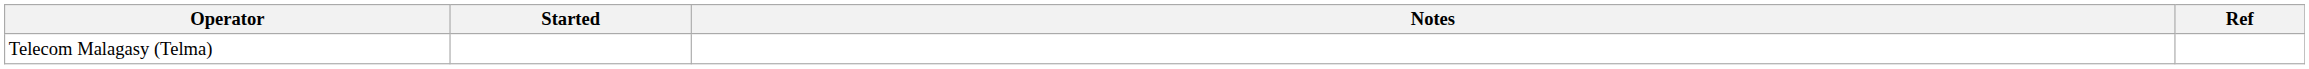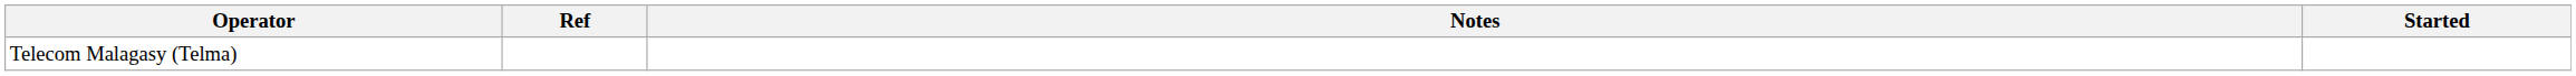columns swapped: Started <-> Ref
